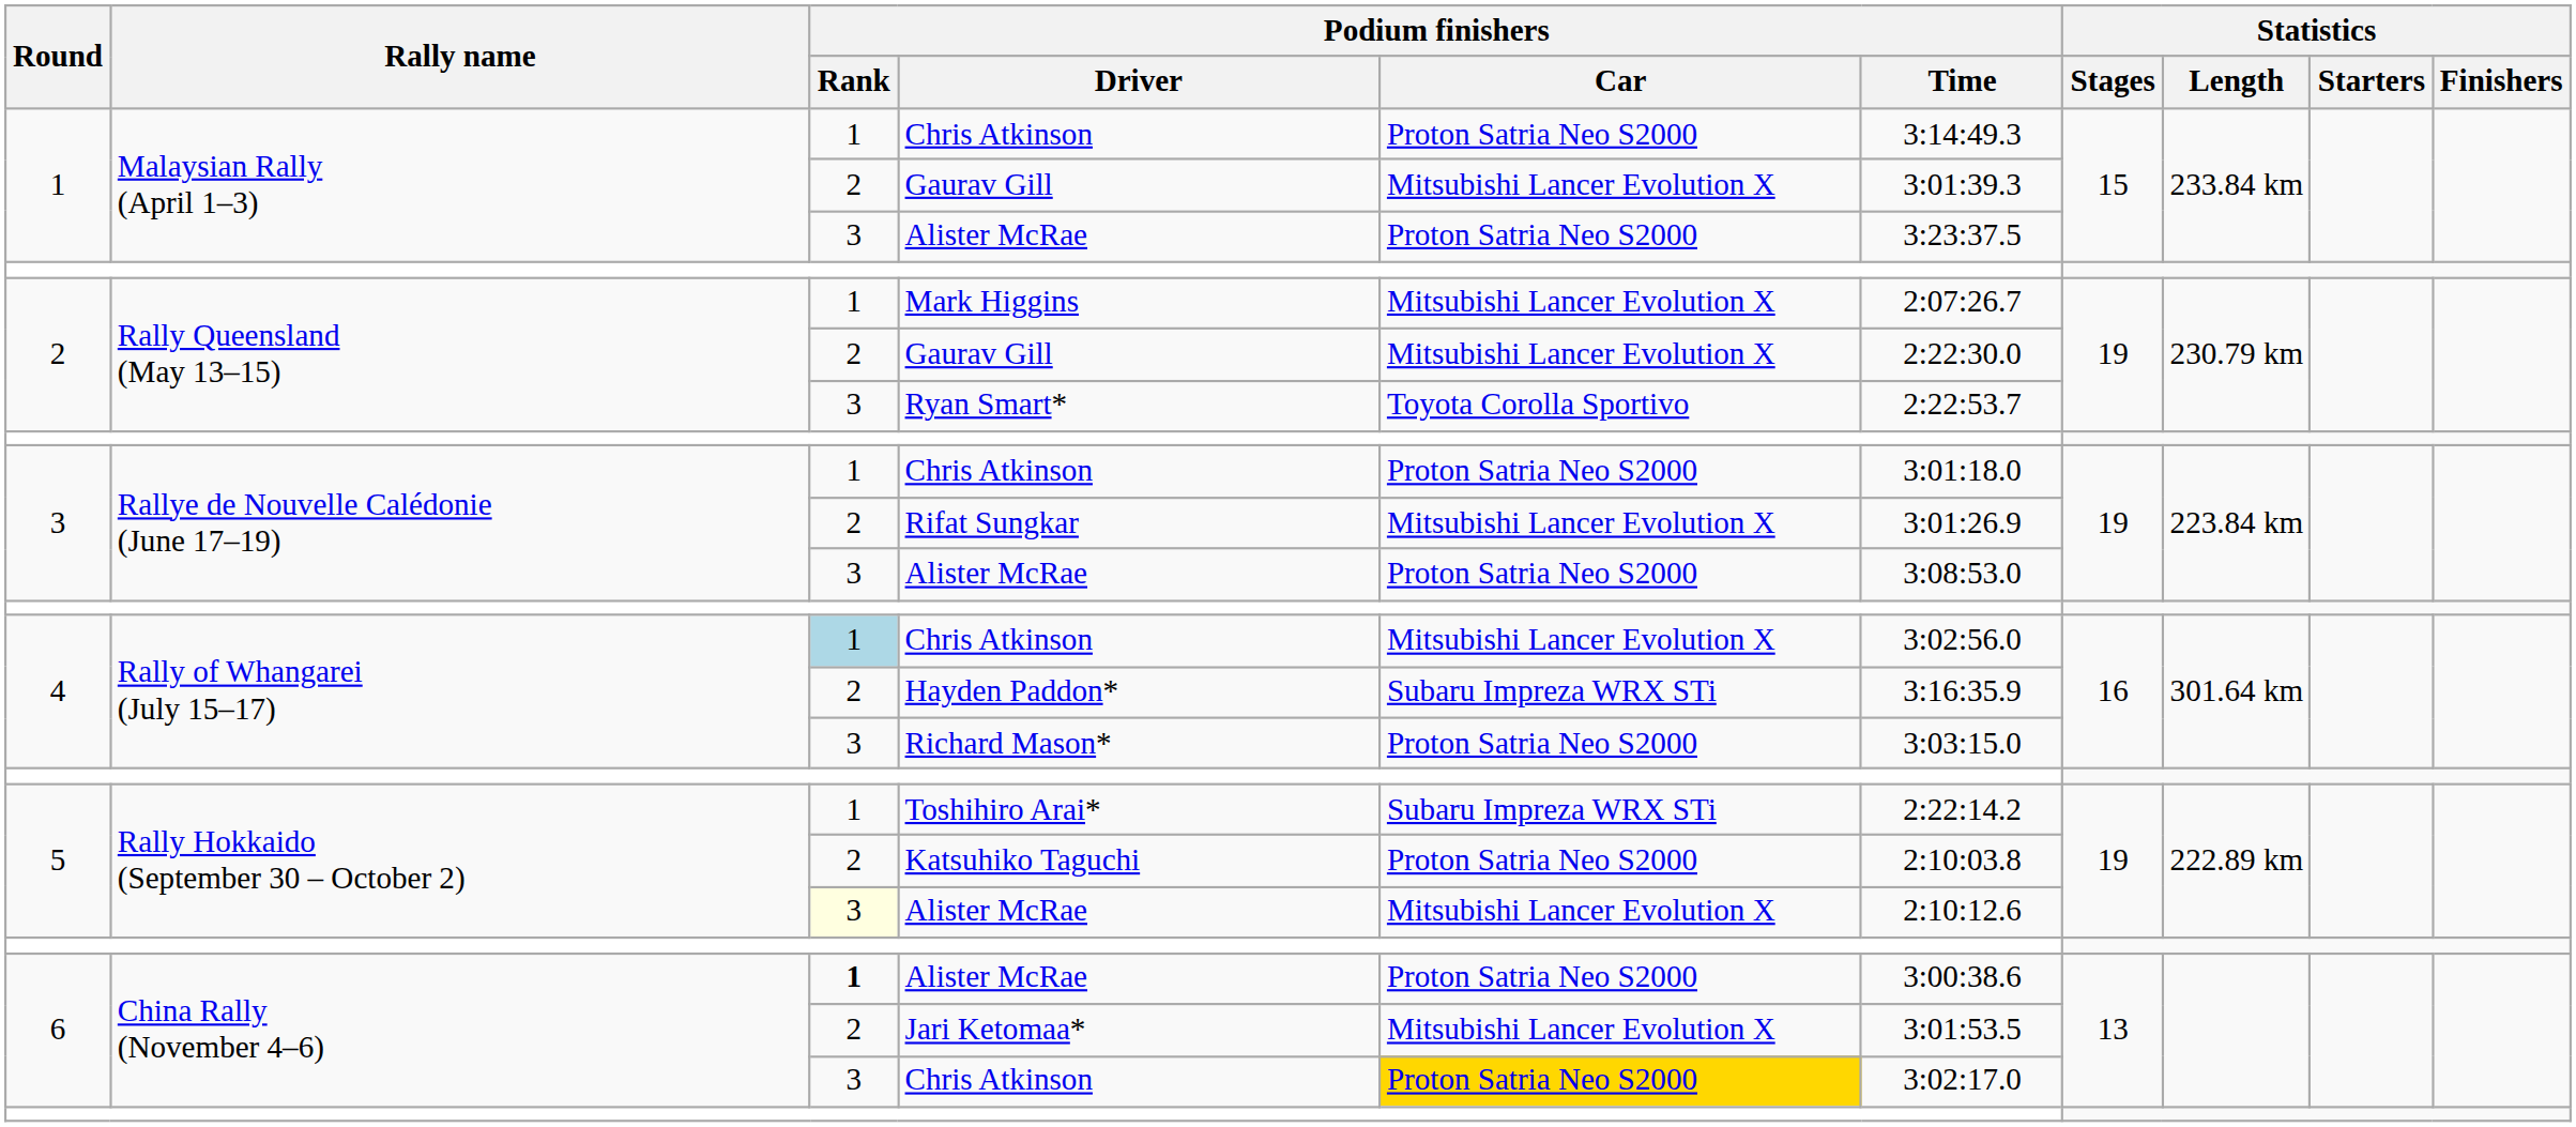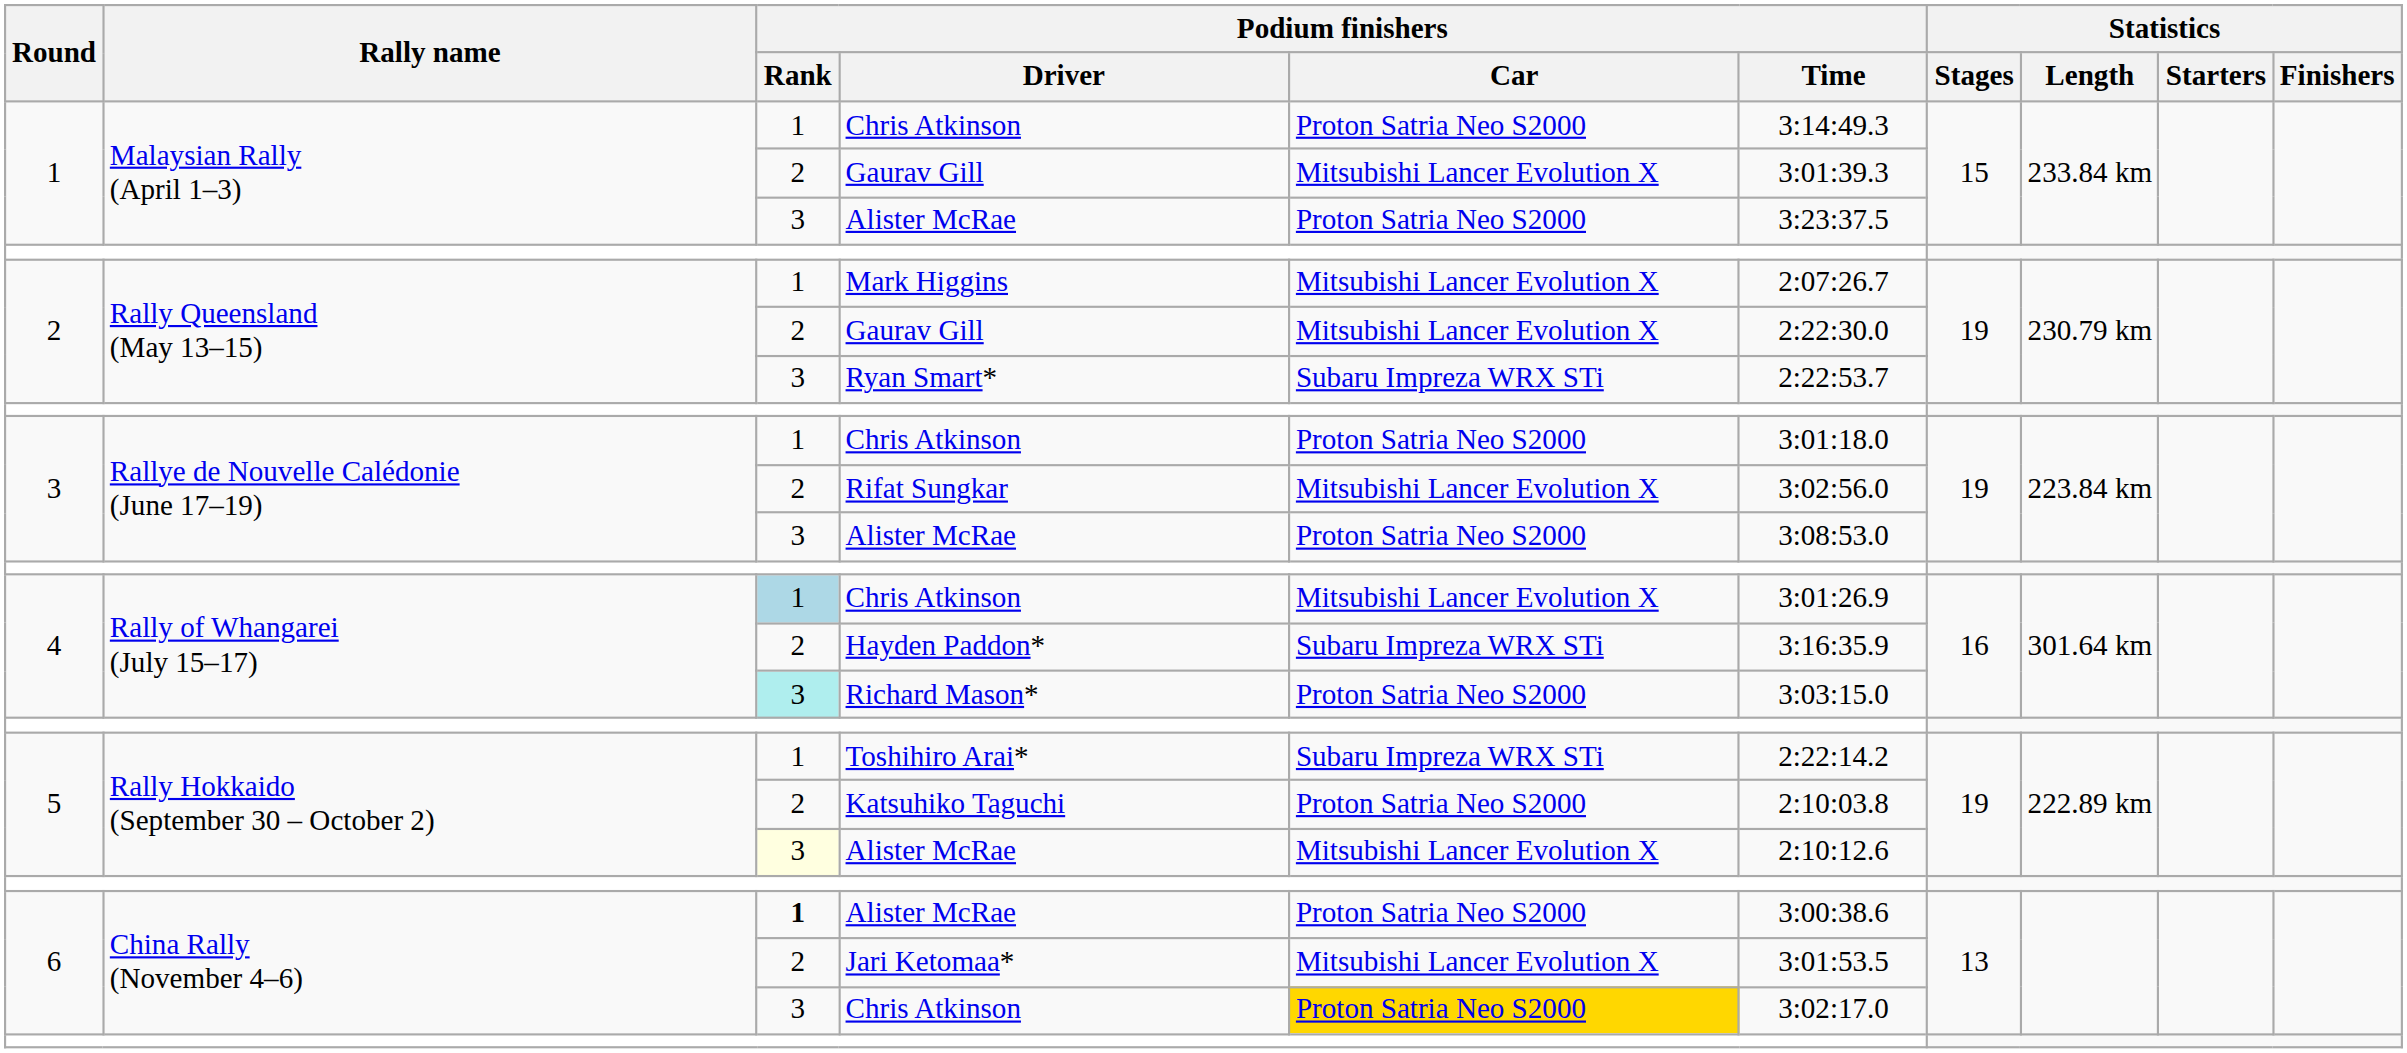Ryan Smart* | Podium finishers / Car: Toyota Corolla Sportivo -> Subaru Impreza WRX STi
Rifat Sungkar | Podium finishers / Time: 3:01:26.9 -> 3:02:56.0
4 / Chris Atkinson | Podium finishers / Time: 3:02:56.0 -> 3:01:26.9
Richard Mason* | Podium finishers / Rank: no background -> paleturquoise background
